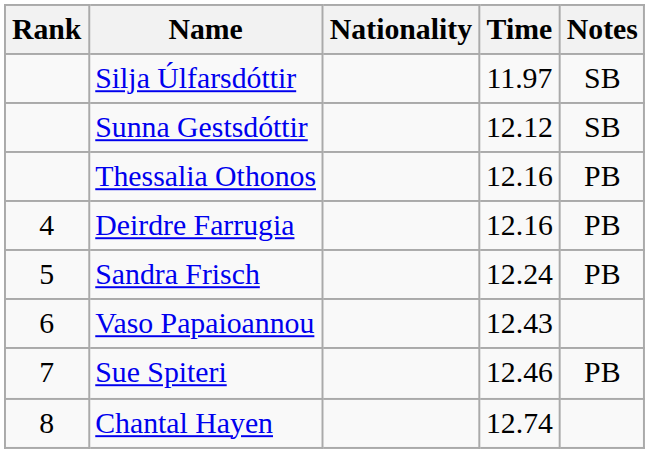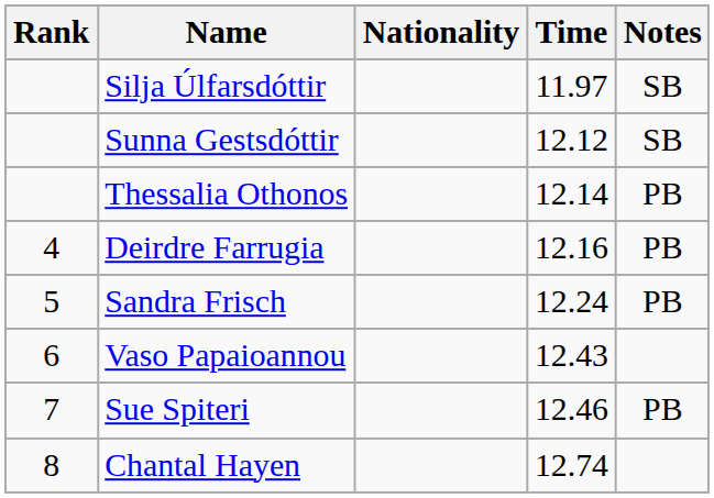Thessalia Othonos | Time: 12.16 -> 12.14
